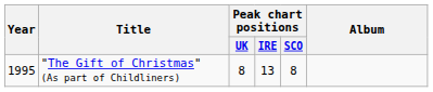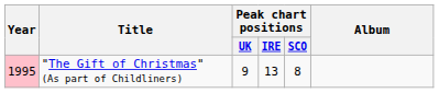"The Gift of Christmas" (As part of Childliners) | Year: no background -> pink background
"The Gift of Christmas" (As part of Childliners) | Peak chart positions / UK: 8 -> 9
